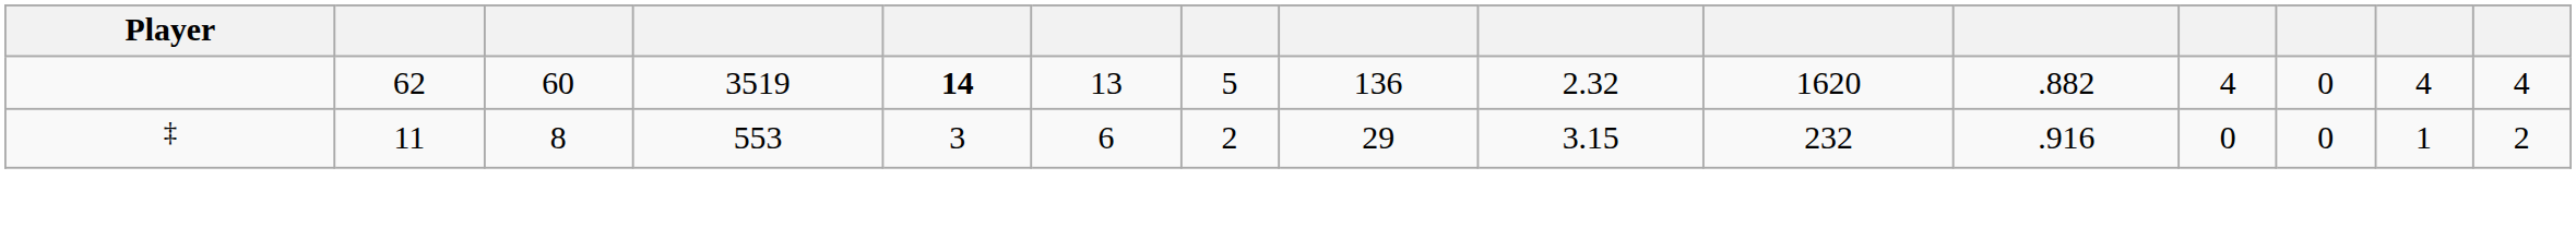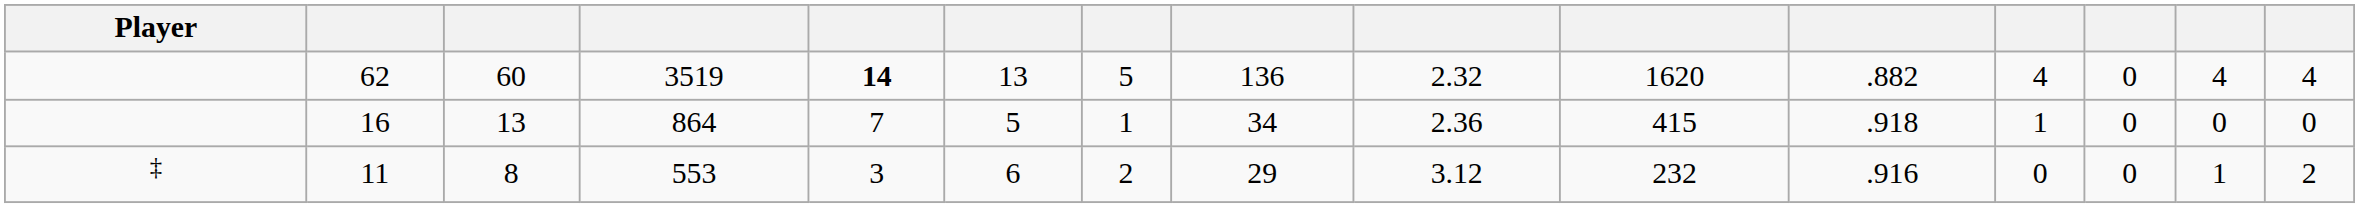+ row: 16 | 13 | 864 | 7 | 5 | 1 | 34 | 2.36 | 415 | .918 | 1 | 0 | 0 | 0
11 | column 9: 3.15 -> 3.12
